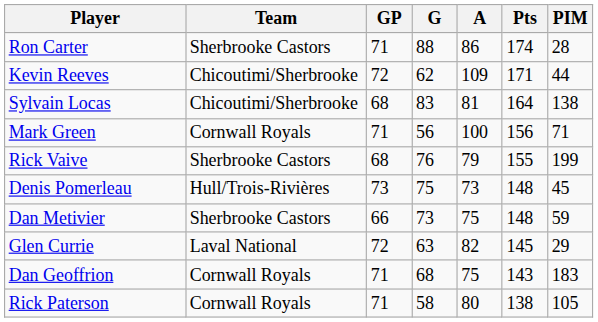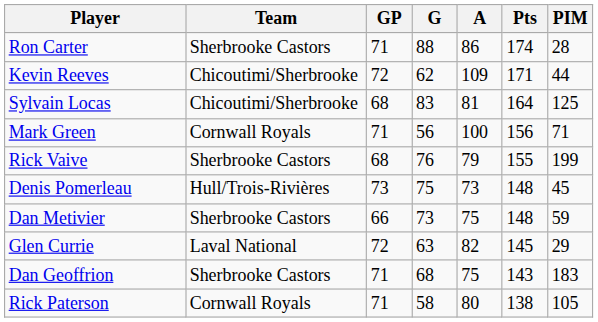Sylvain Locas | PIM: 138 -> 125
Dan Geoffrion | Team: Cornwall Royals -> Sherbrooke Castors
